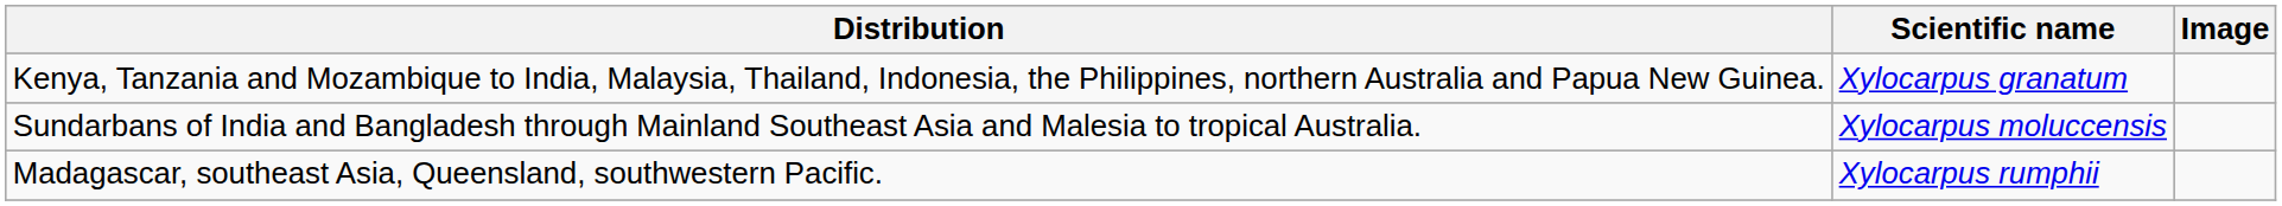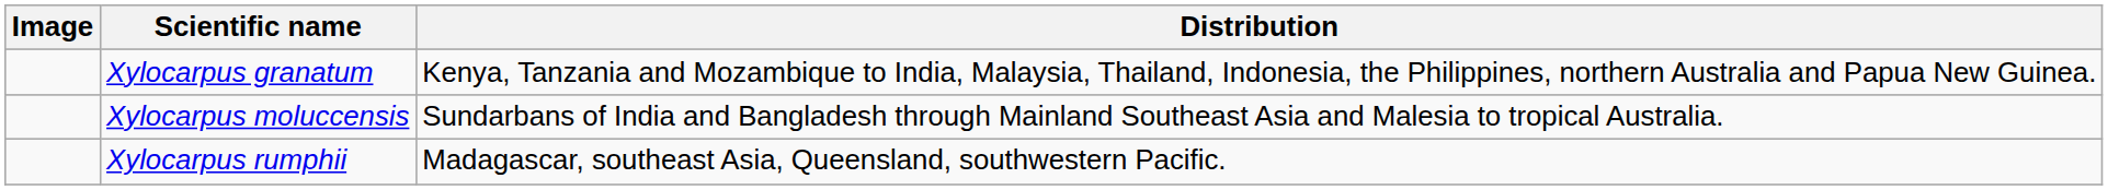columns swapped: Image <-> Distribution
